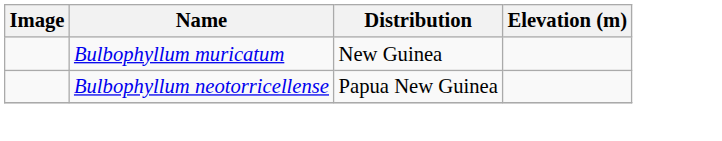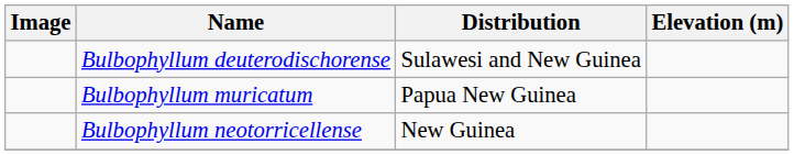+ row: Bulbophyllum deuterodischorense | Sulawesi and New Guinea
Bulbophyllum muricatum | Distribution: New Guinea -> Papua New Guinea
Bulbophyllum neotorricellense | Distribution: Papua New Guinea -> New Guinea
